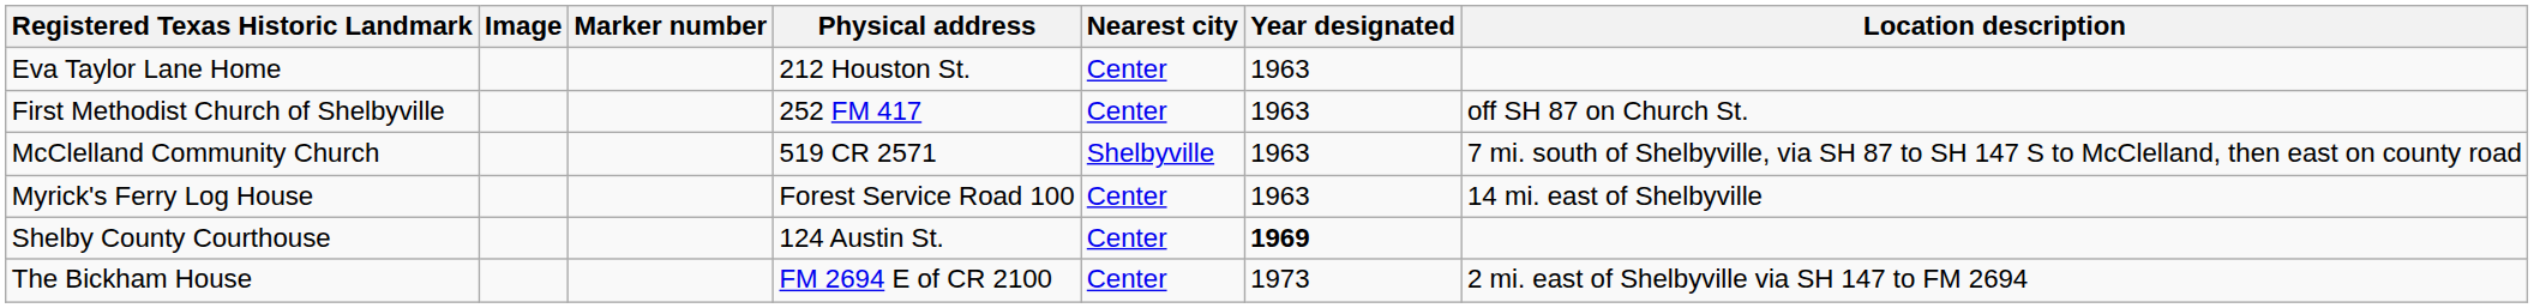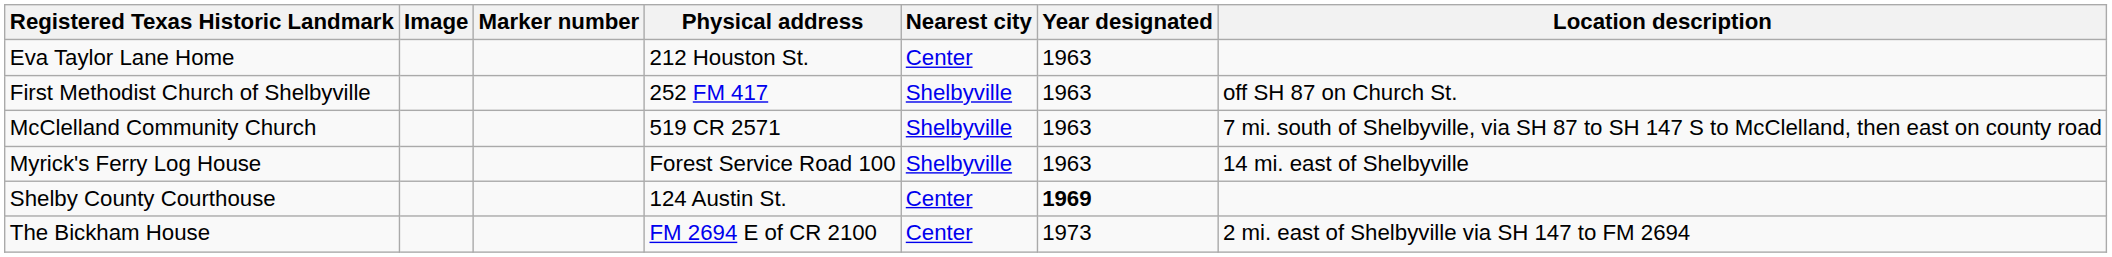First Methodist Church of Shelbyville | Nearest city: Center -> Shelbyville
Myrick's Ferry Log House | Nearest city: Center -> Shelbyville
